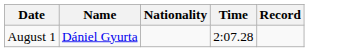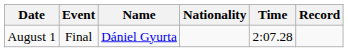+ column: Event | Final
